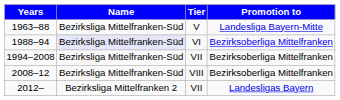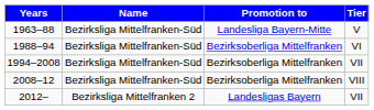columns swapped: Tier <-> Promotion to
1988–94 | Name: lavender background -> no background
